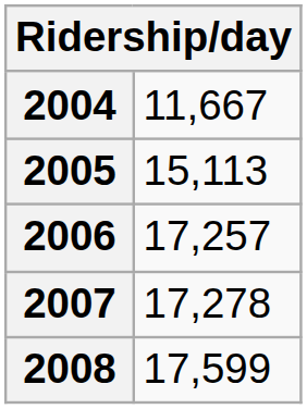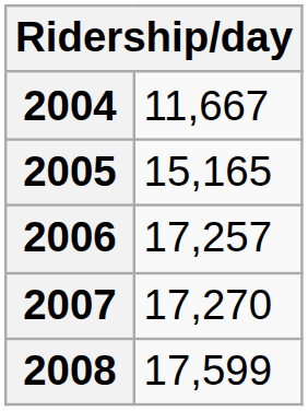2005 | column 2: 15,113 -> 15,165
2007 | column 2: 17,278 -> 17,270
